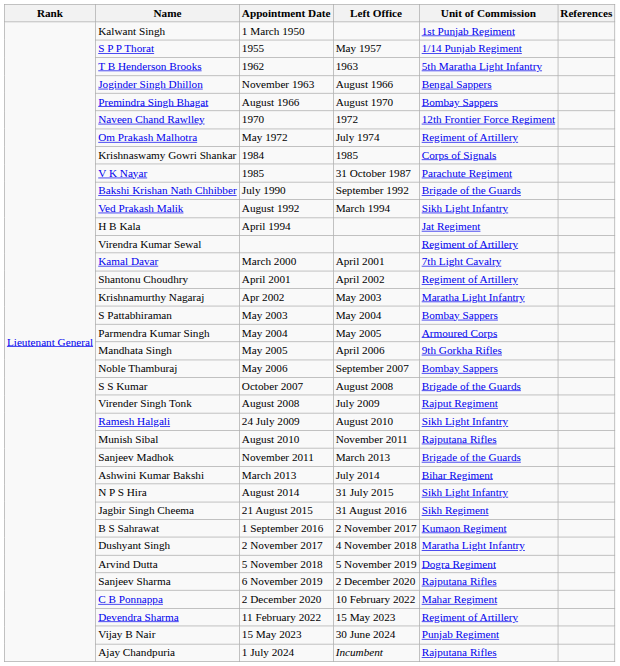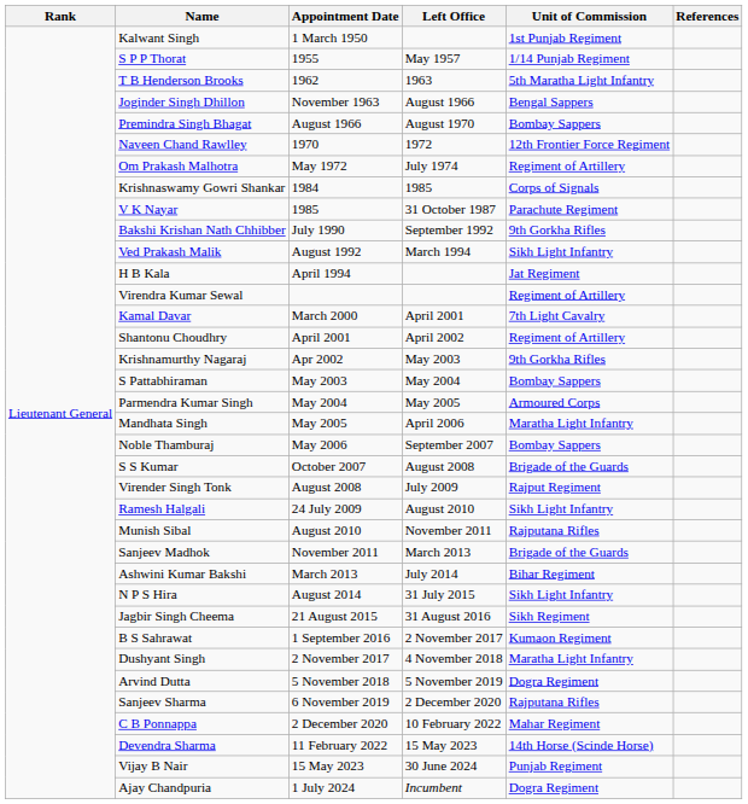Bakshi Krishan Nath Chhibber | Unit of Commission: Brigade of the Guards -> 9th Gorkha Rifles
Krishnamurthy Nagaraj | Unit of Commission: Maratha Light Infantry -> 9th Gorkha Rifles
Mandhata Singh | Unit of Commission: 9th Gorkha Rifles -> Maratha Light Infantry
Devendra Sharma | Unit of Commission: Regiment of Artillery -> 14th Horse (Scinde Horse)
Ajay Chandpuria | Unit of Commission: Rajputana Rifles -> Dogra Regiment
